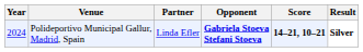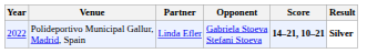Polideportivo Municipal Gallur, Madrid, Spain | Year: 2024 -> 2022
Polideportivo Municipal Gallur, Madrid, Spain | Opponent: bold -> normal
